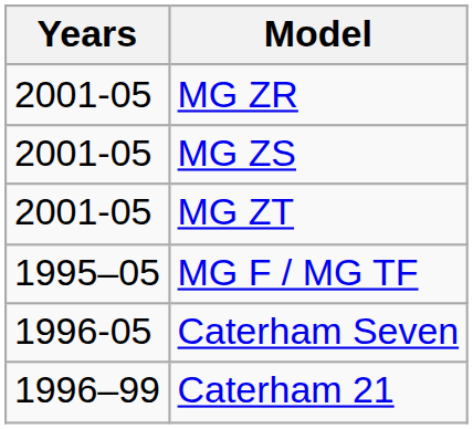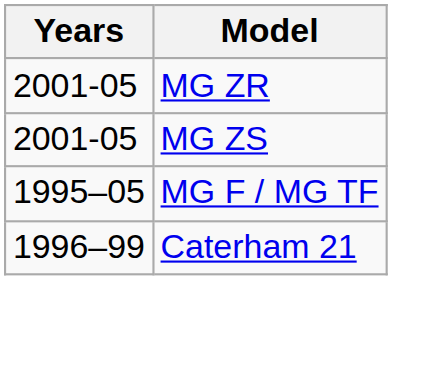- row: 2001-05 | MG ZT
- row: 1996-05 | Caterham Seven
